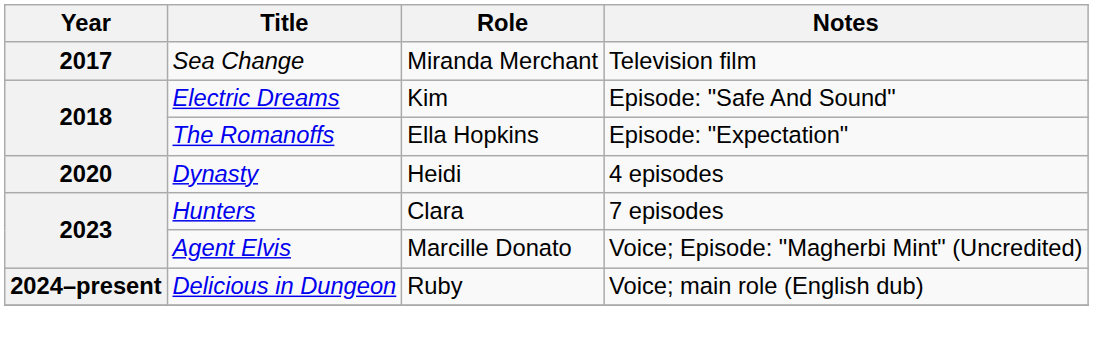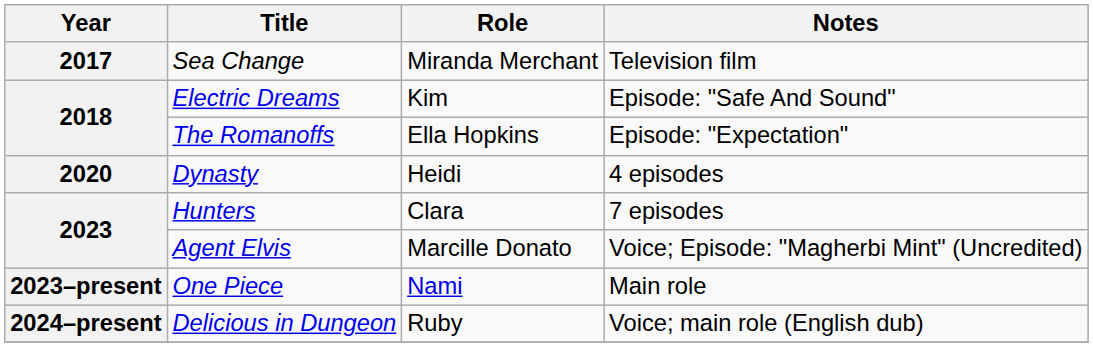+ row: 2023–present | One Piece | Nami | Main role
